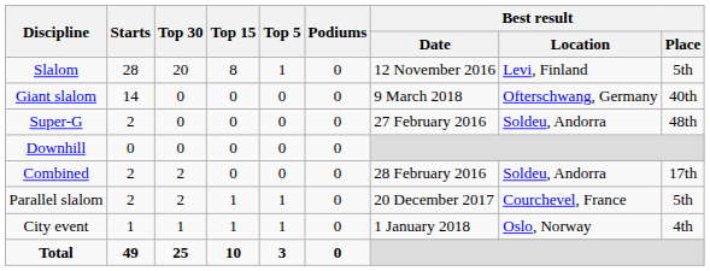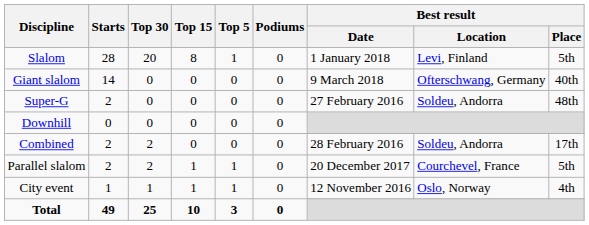Slalom | Best result / Date: 12 November 2016 -> 1 January 2018
City event | Best result / Date: 1 January 2018 -> 12 November 2016
